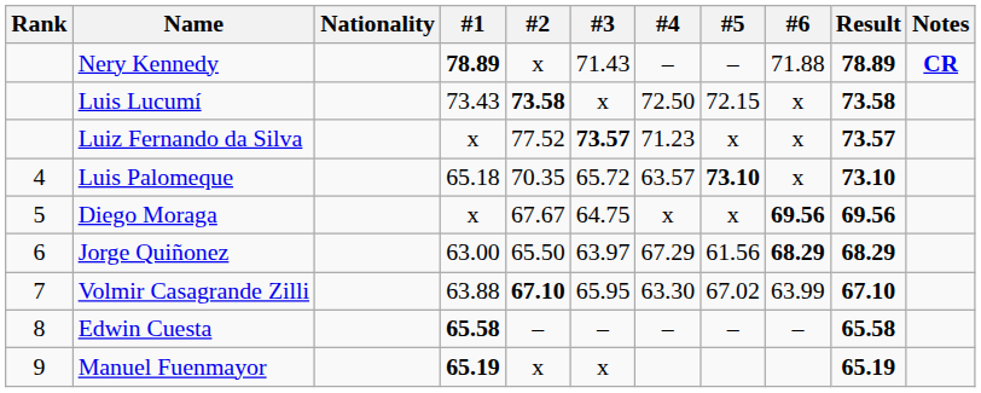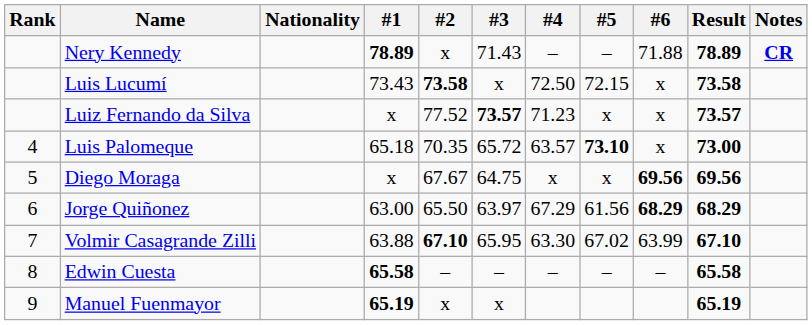Luis Palomeque | Result: 73.10 -> 73.00
